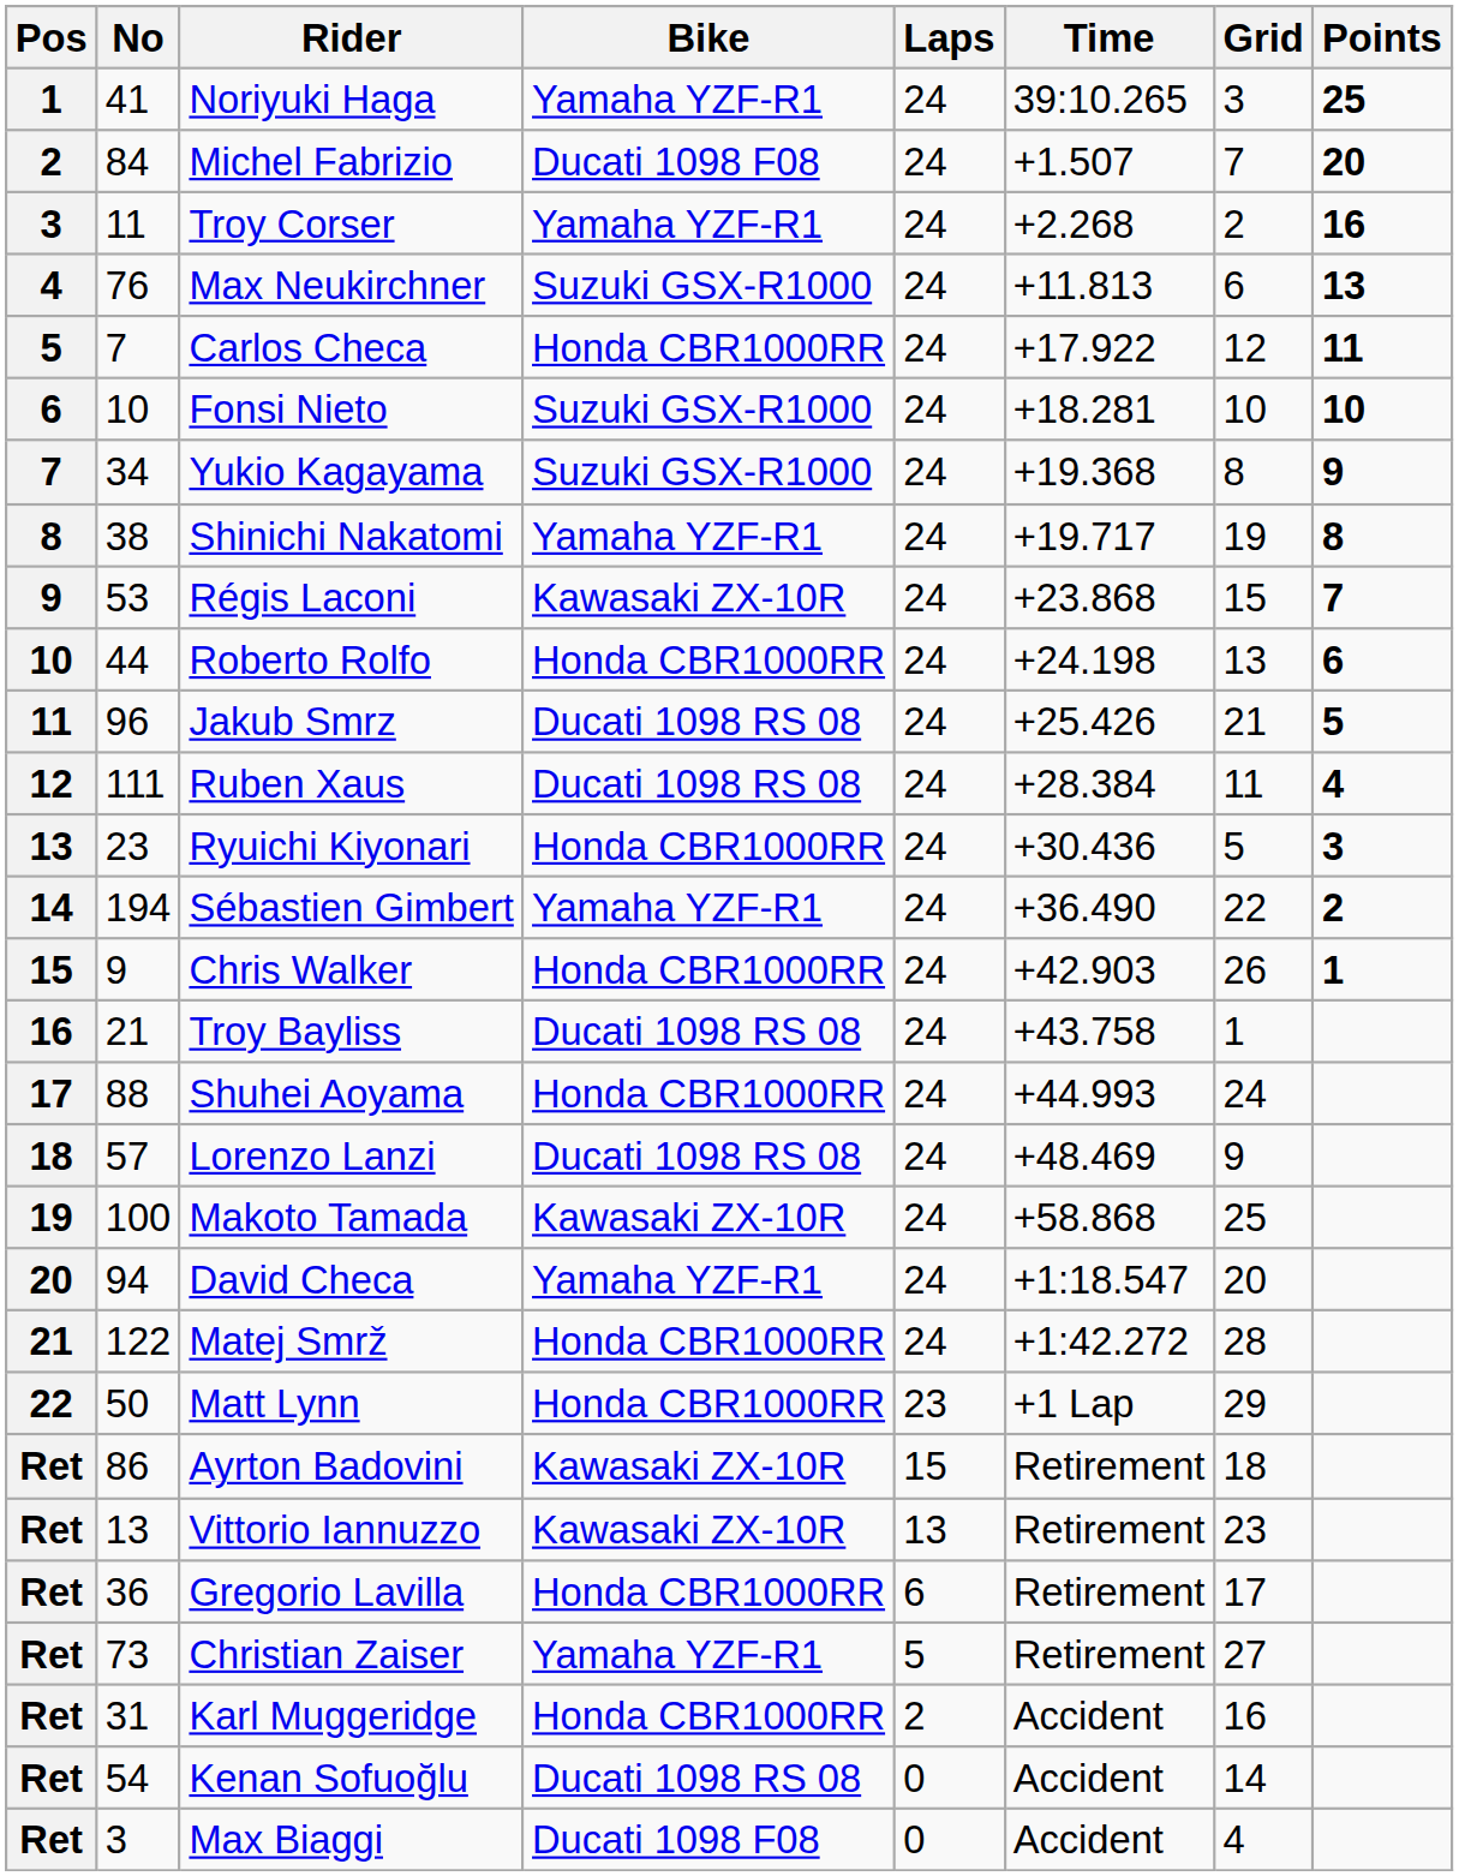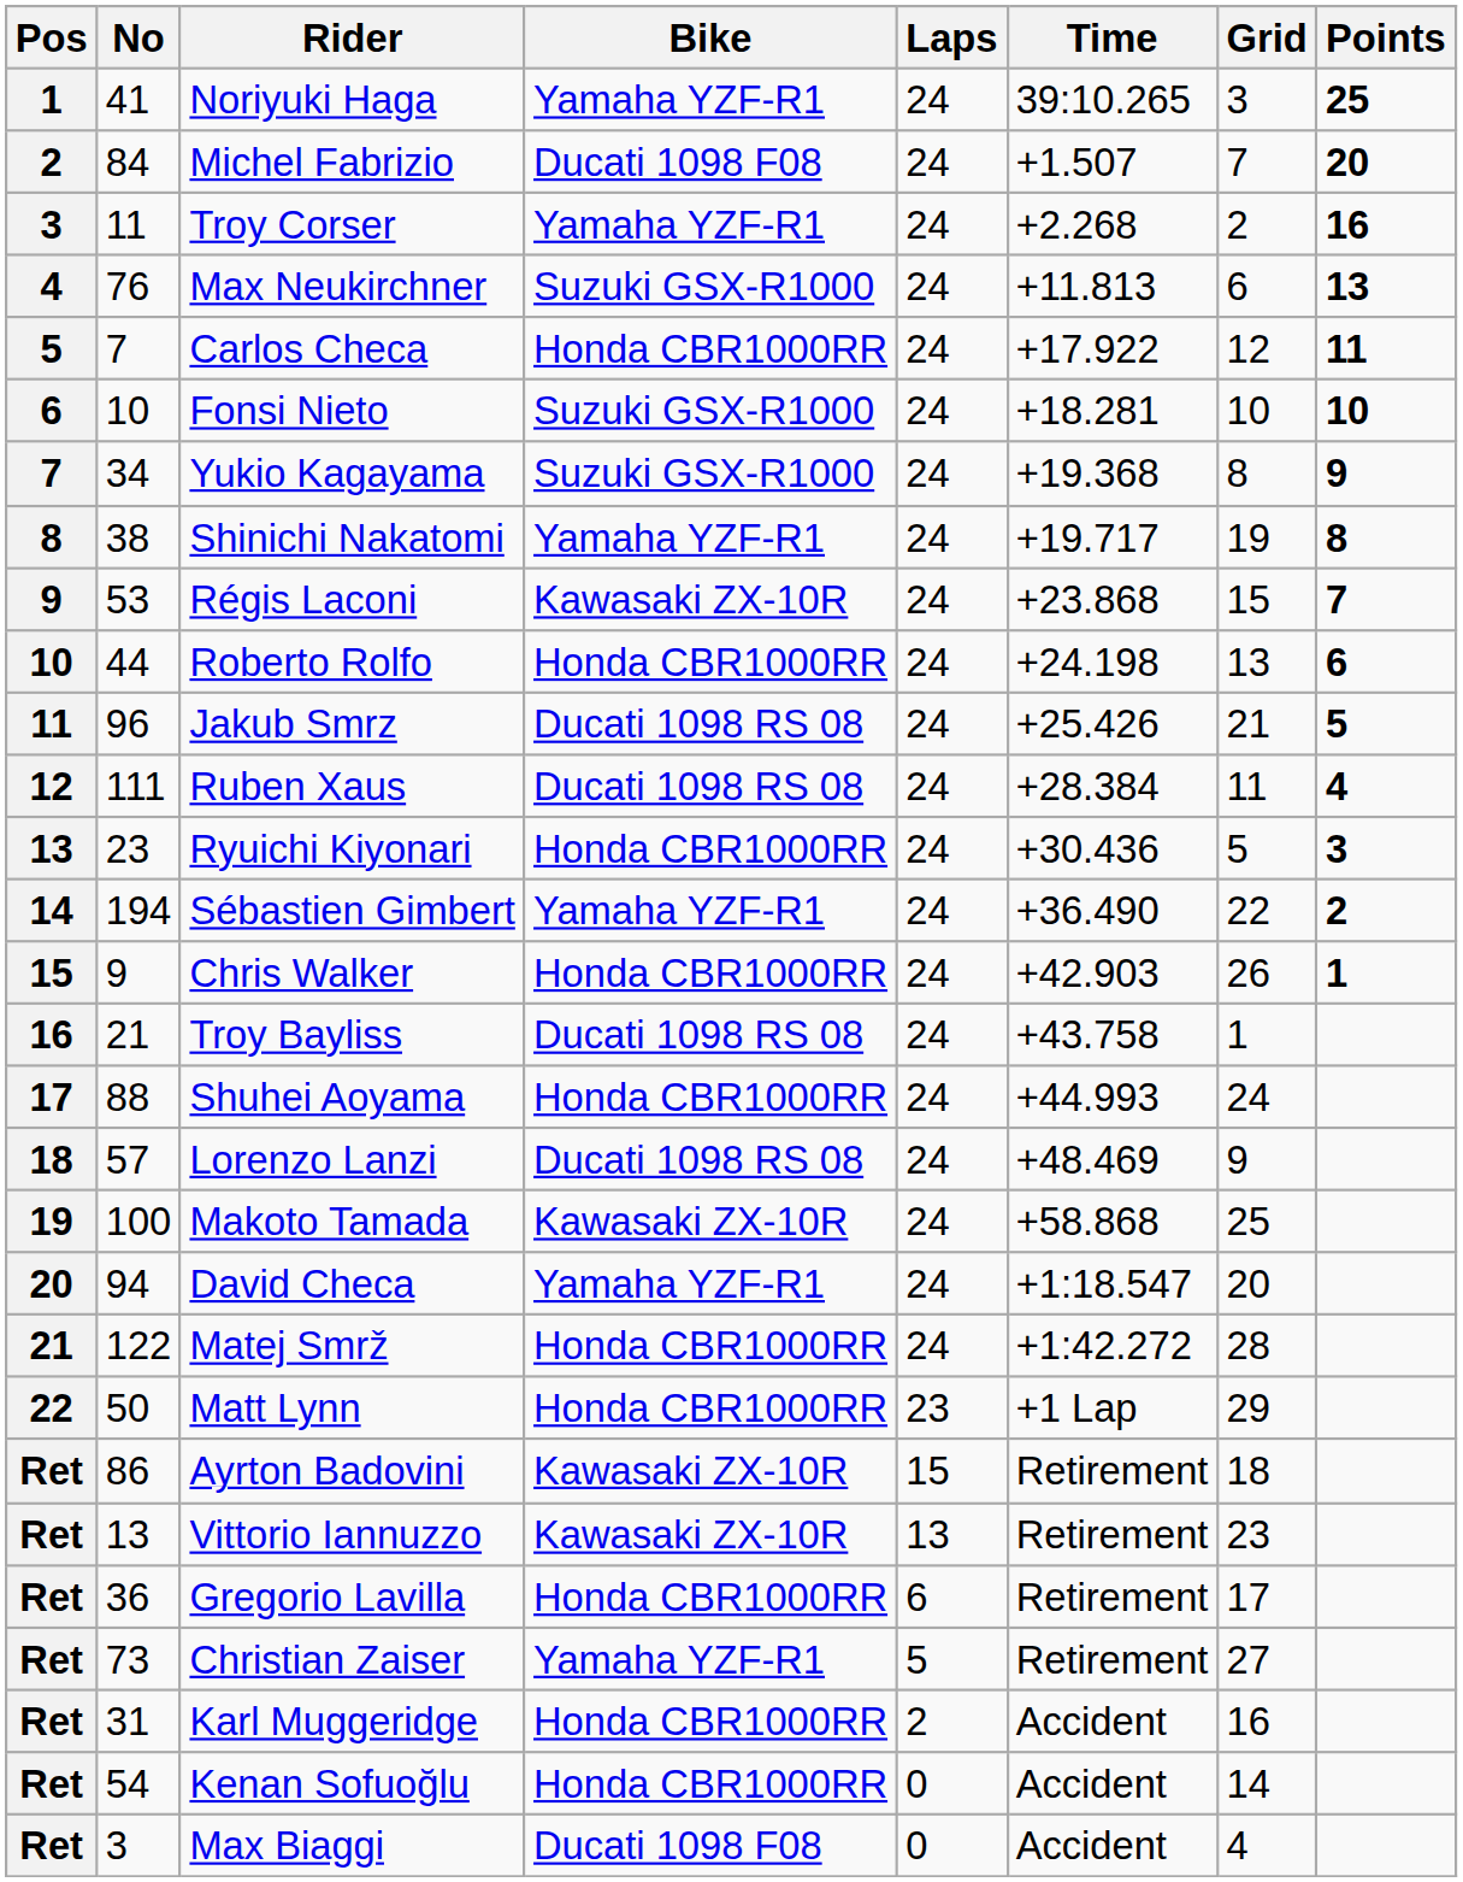Kenan Sofuoğlu | Bike: Ducati 1098 RS 08 -> Honda CBR1000RR
